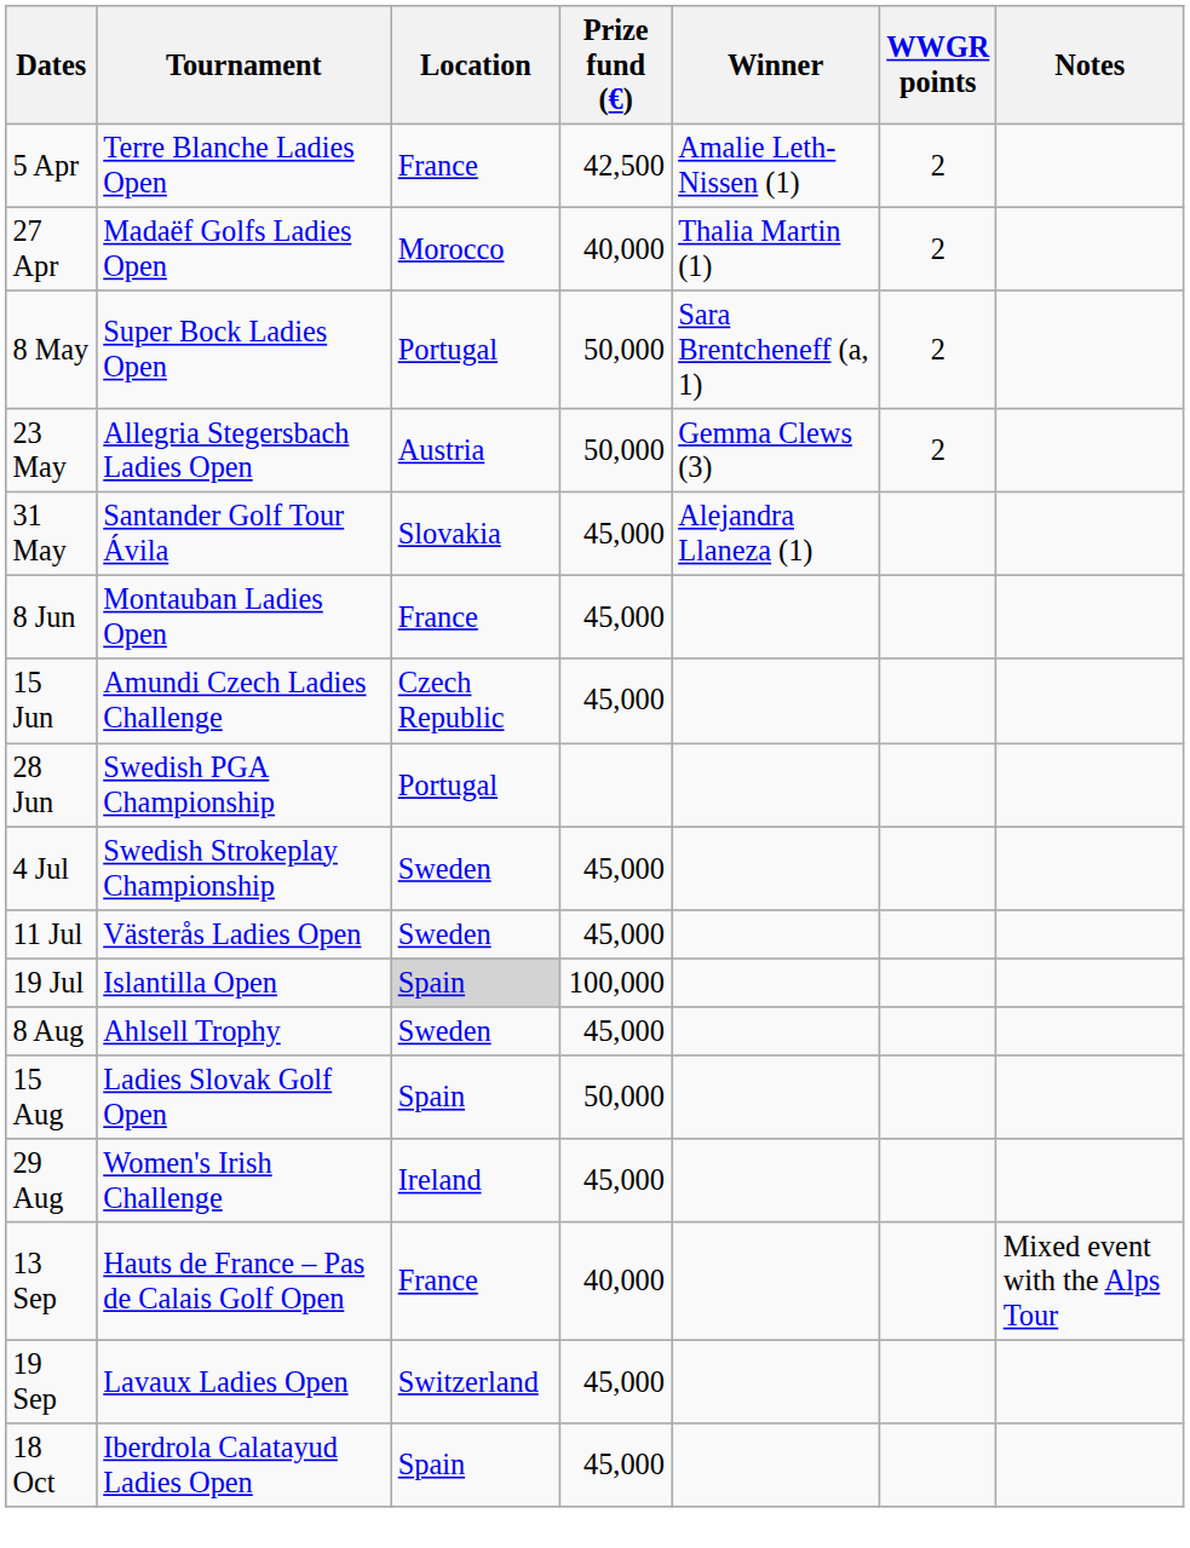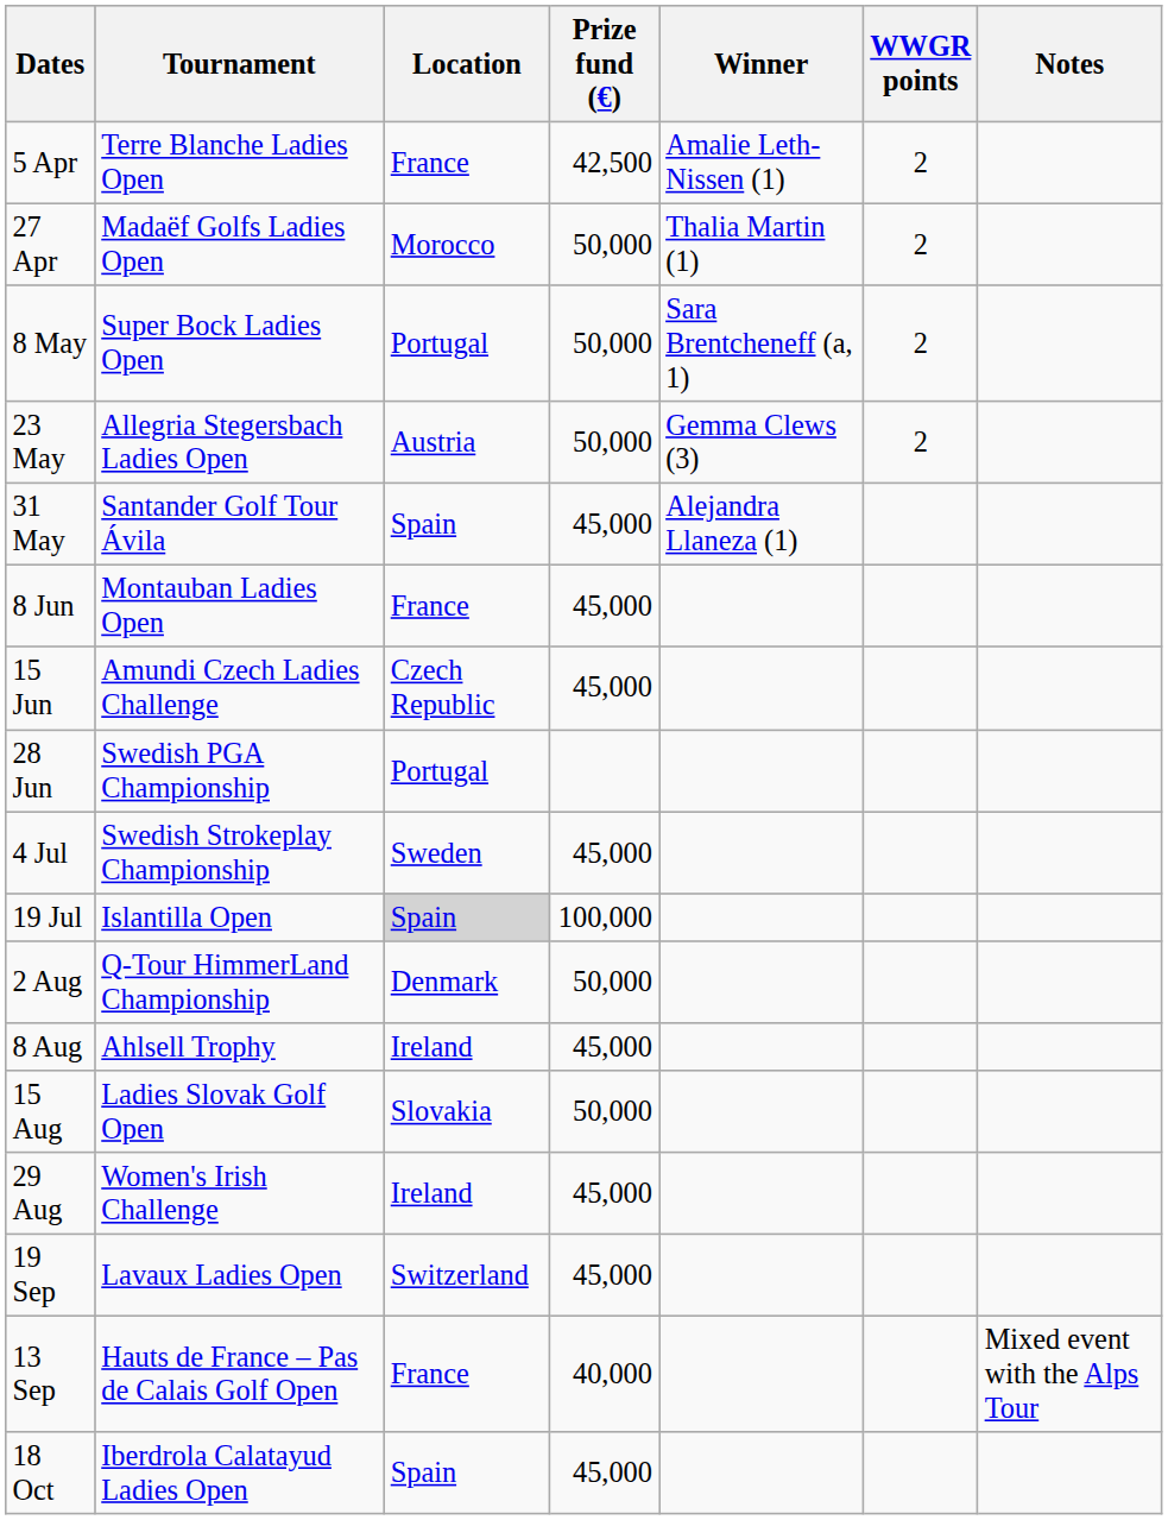27 Apr | Prize fund (€): 40,000 -> 50,000
31 May | Location: Slovakia -> Spain
- row: 11 Jul | Västerås Ladies Open | Sweden | 45,000
+ row: 2 Aug | Q-Tour HimmerLand Championship | Denmark | 50,000
8 Aug | Location: Sweden -> Ireland
15 Aug | Location: Spain -> Slovakia
rows swapped: 13 Sep <-> 19 Sep
